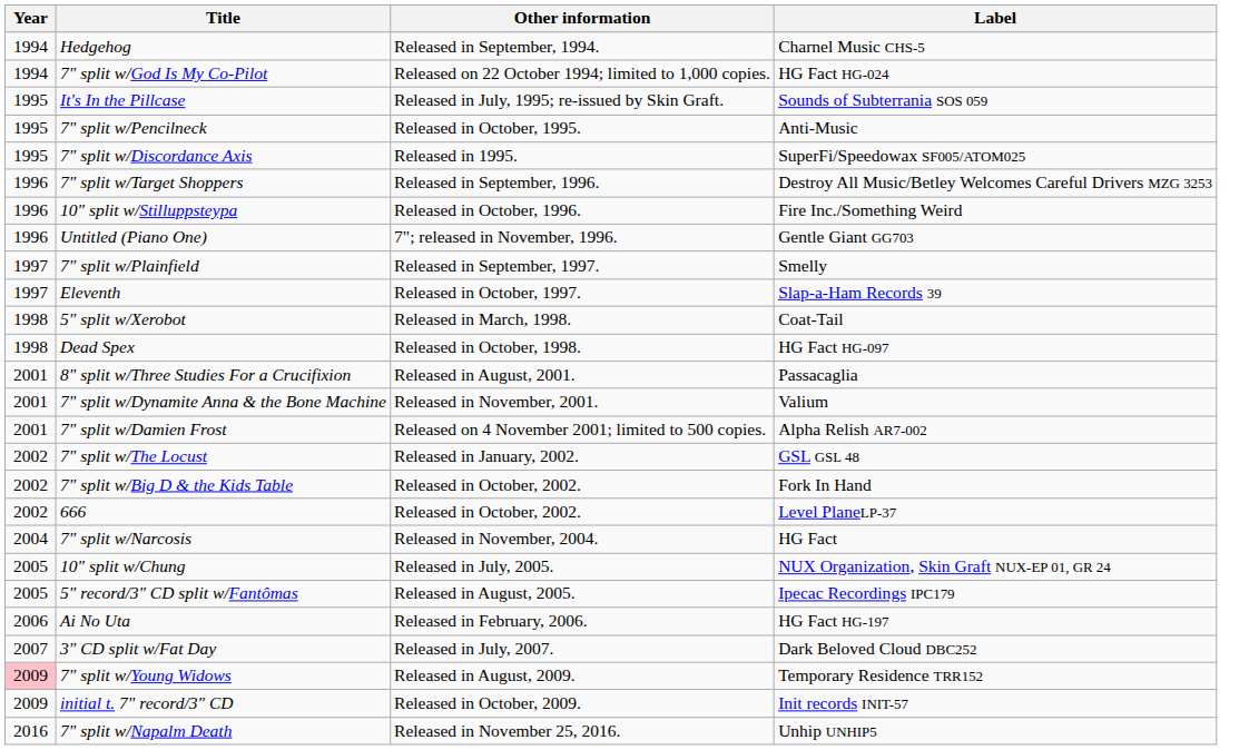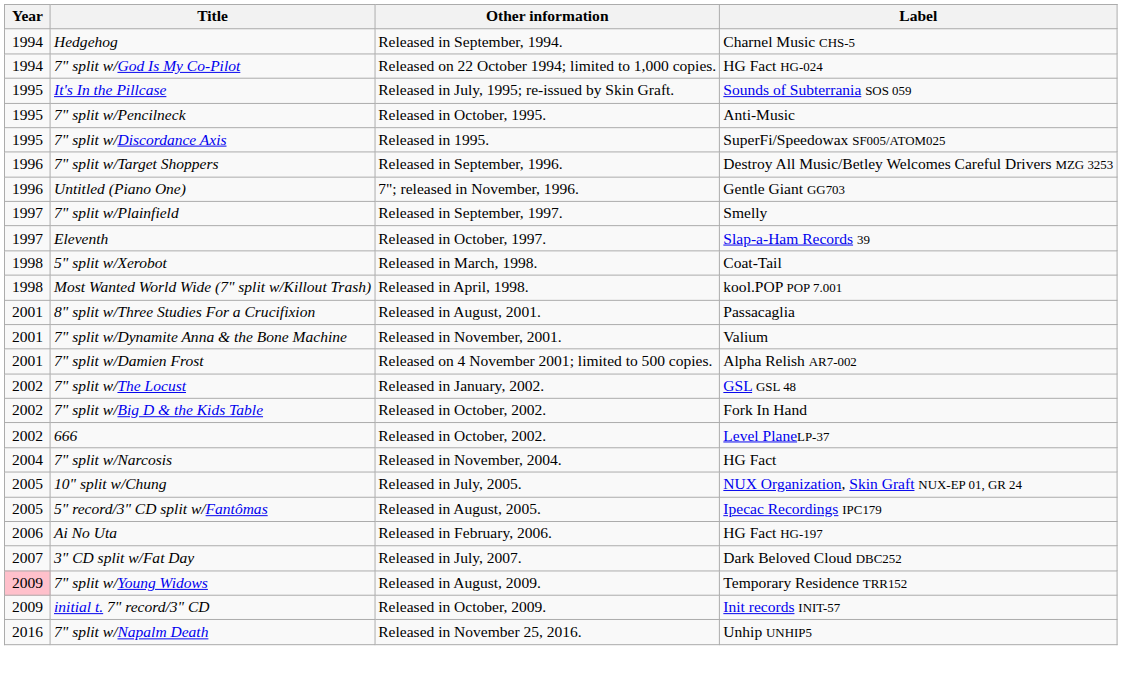- row: 1996 | 10" split w/Stilluppsteypa | Released in October, 1996. | Fire Inc./Something Weird
+ row: 1998 | Most Wanted World Wide (7" split w/Killout Trash) | Released in April, 1998. | kool.POP POP 7.001
- row: 1998 | Dead Spex | Released in October, 1998. | HG Fact HG-097
